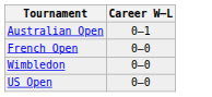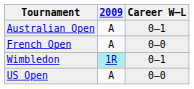+ column: 2009 | A | A | 1R | A
Wimbledon | Career W–L: 0–0 -> 0–1
